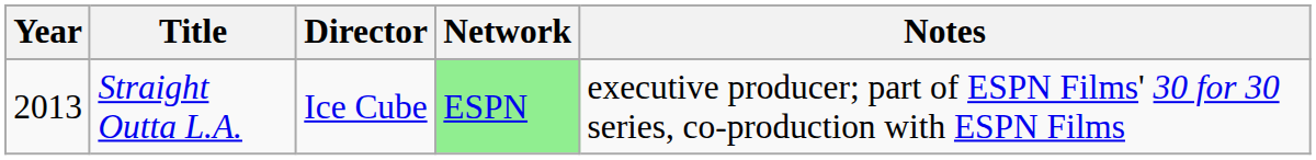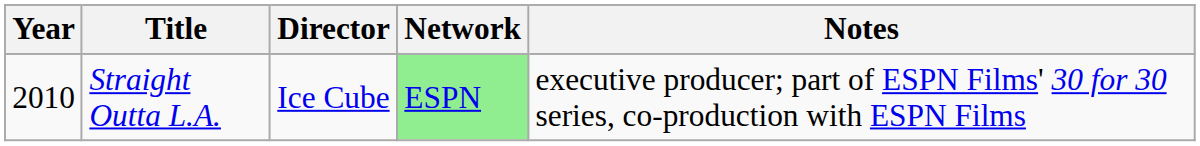Straight Outta L.A. | Year: 2013 -> 2010
